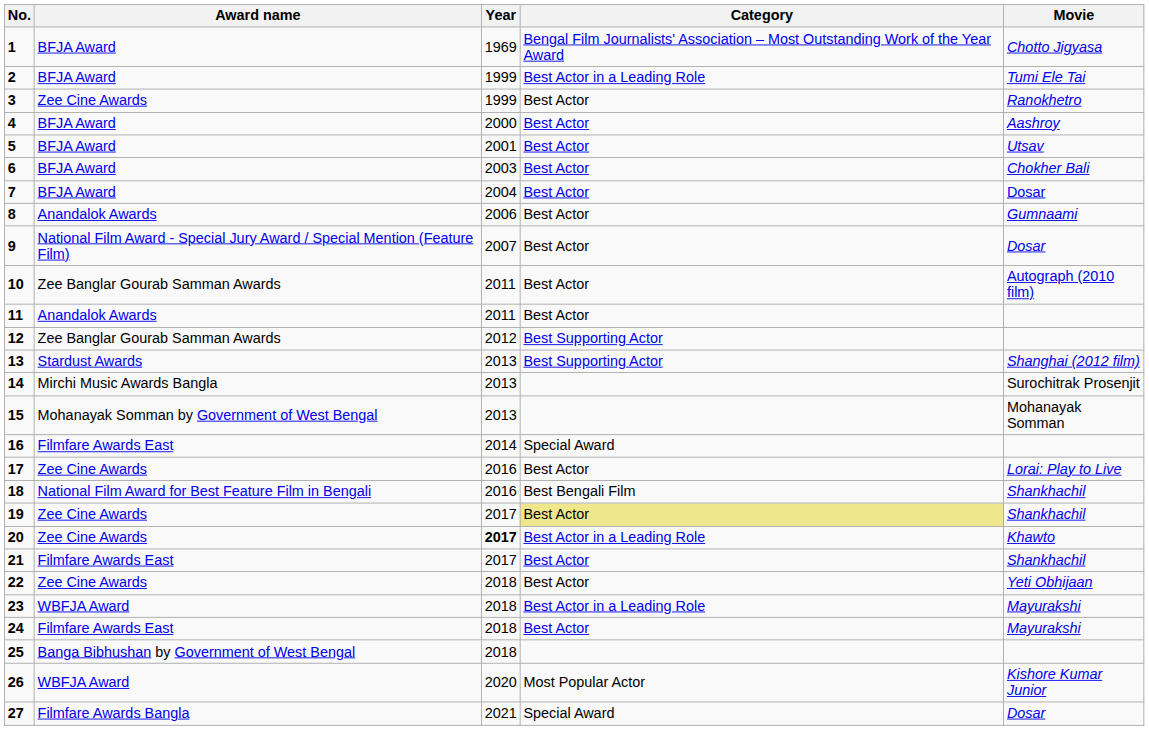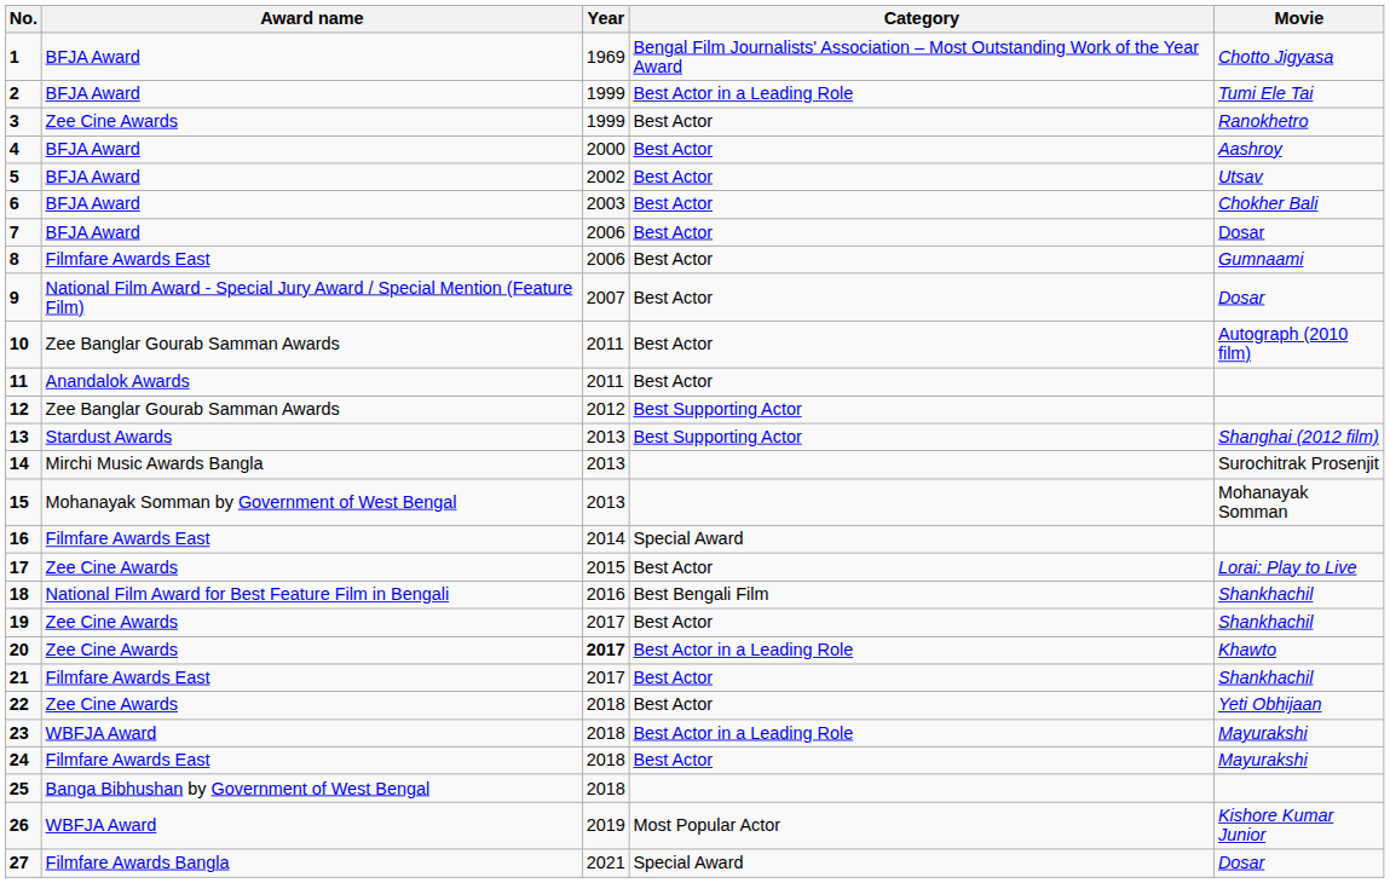5 | Year: 2001 -> 2002
7 | Year: 2004 -> 2006
8 | Award name: Anandalok Awards -> Filmfare Awards East
17 | Year: 2016 -> 2015
19 | Category: khaki background -> no background
26 | Year: 2020 -> 2019
